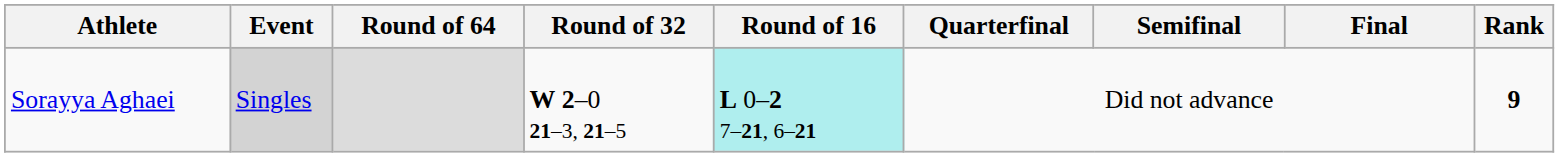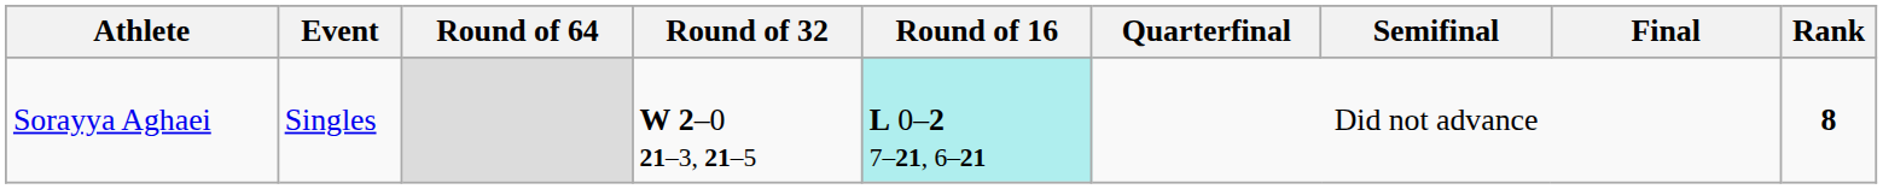Sorayya Aghaei | Event: lightgrey background -> no background
Sorayya Aghaei | Rank: 9 -> 8
